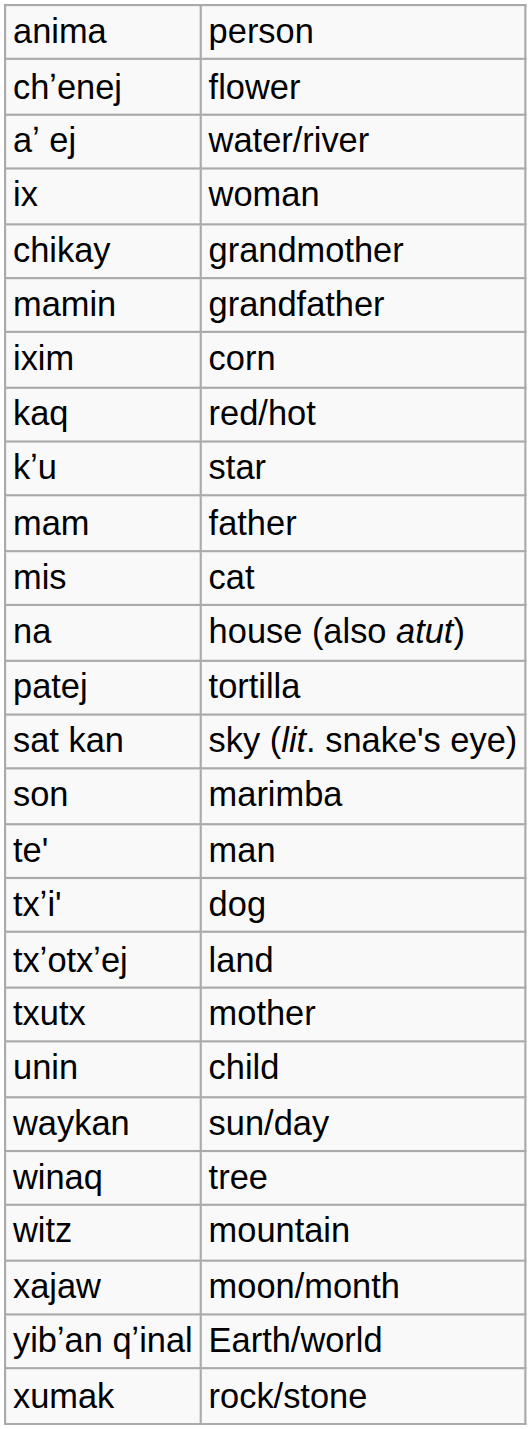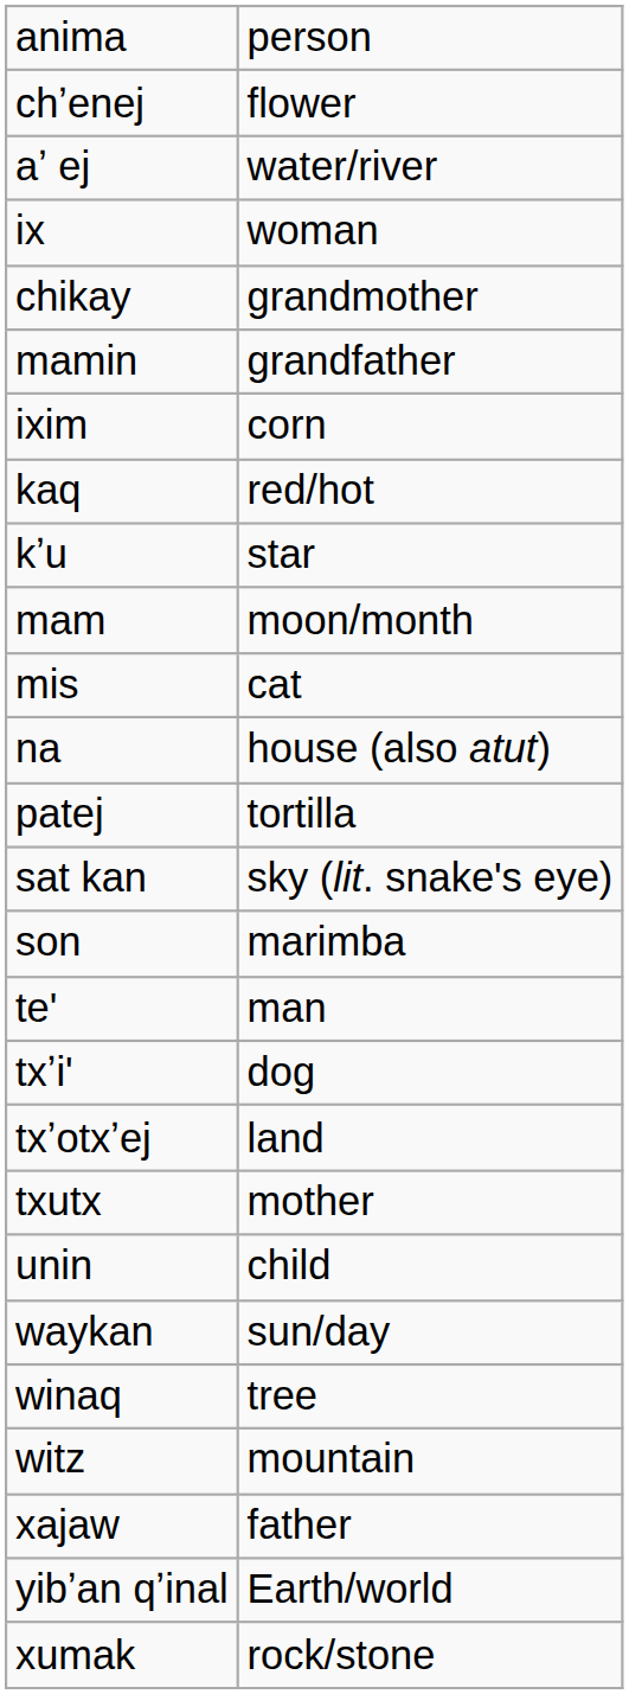mam | column 2: father -> moon/month
xajaw | column 2: moon/month -> father
